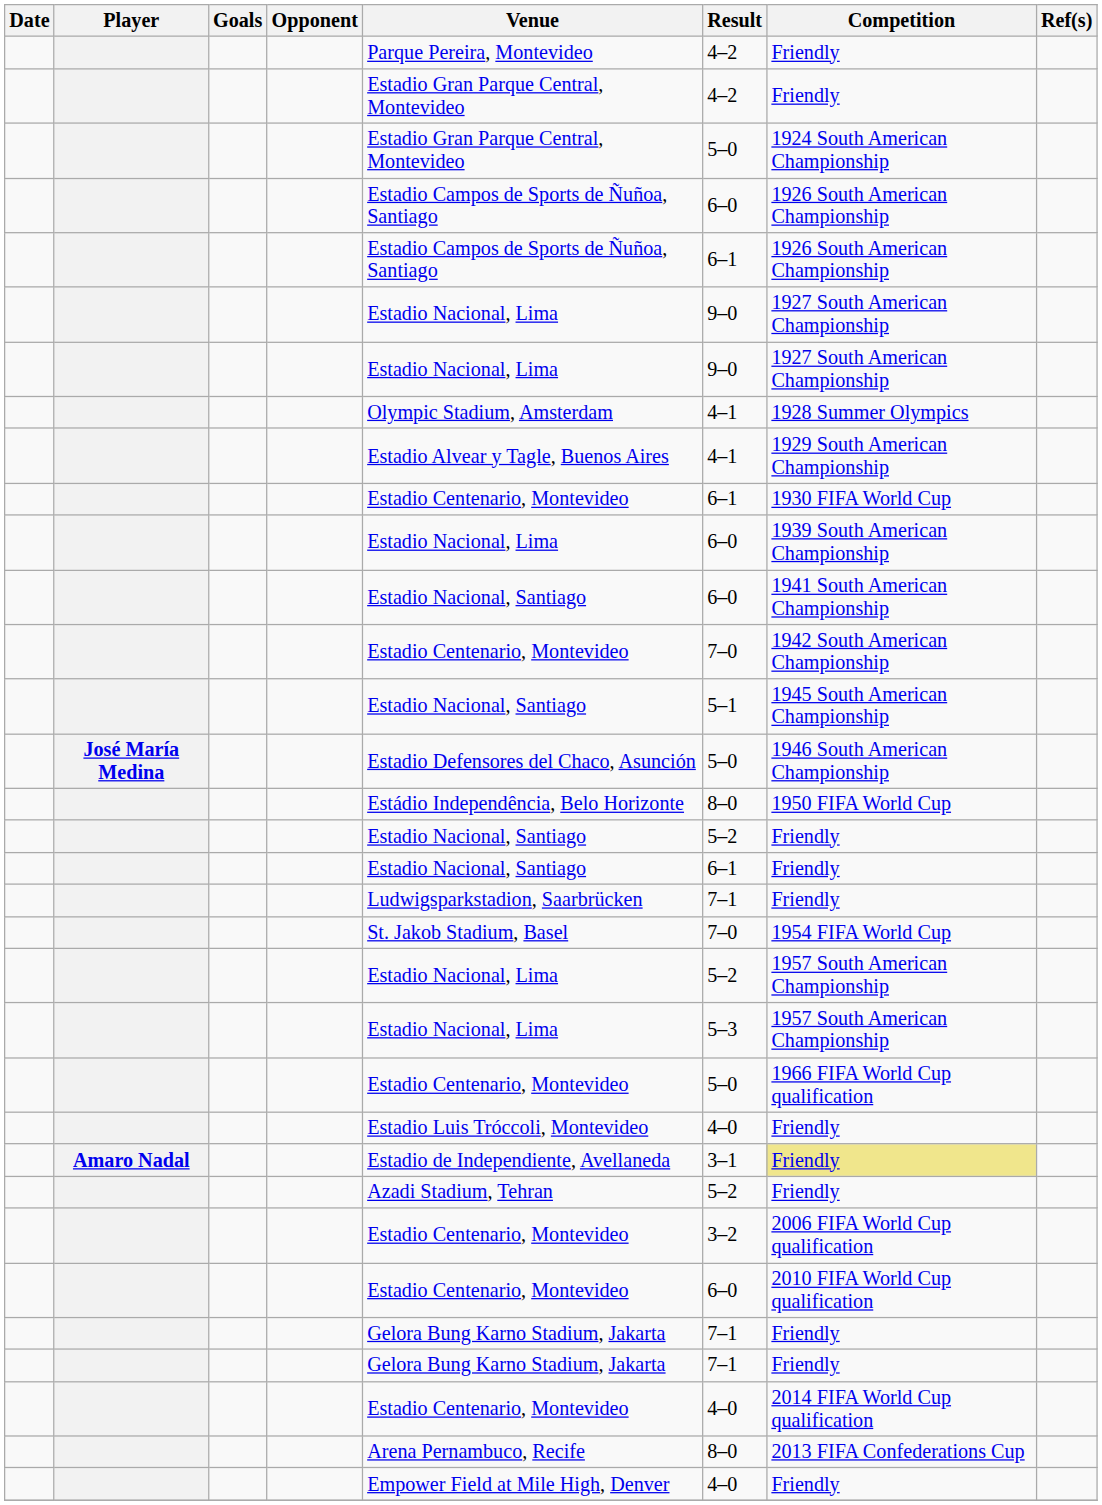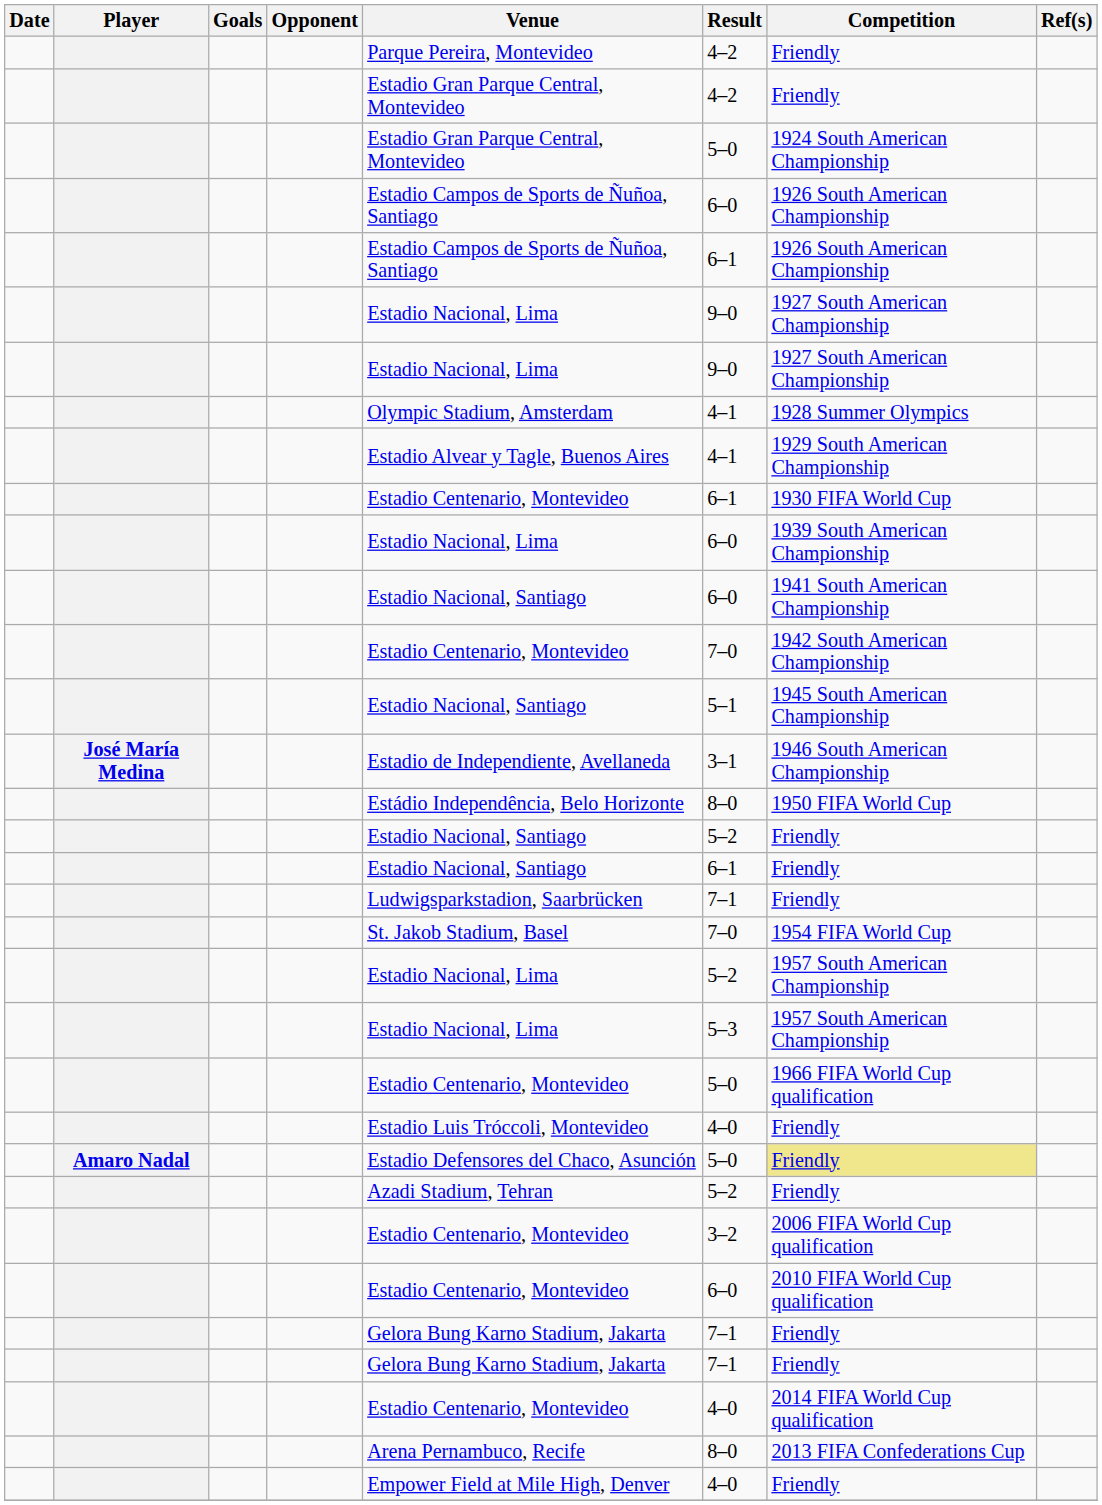José María Medina | Venue: Estadio Defensores del Chaco, Asunción -> Estadio de Independiente, Avellaneda
José María Medina | Result: 5–0 -> 3–1
Amaro Nadal | Venue: Estadio de Independiente, Avellaneda -> Estadio Defensores del Chaco, Asunción
Amaro Nadal | Result: 3–1 -> 5–0
